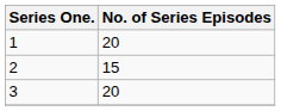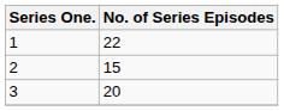1 | No. of Series Episodes: 20 -> 22
